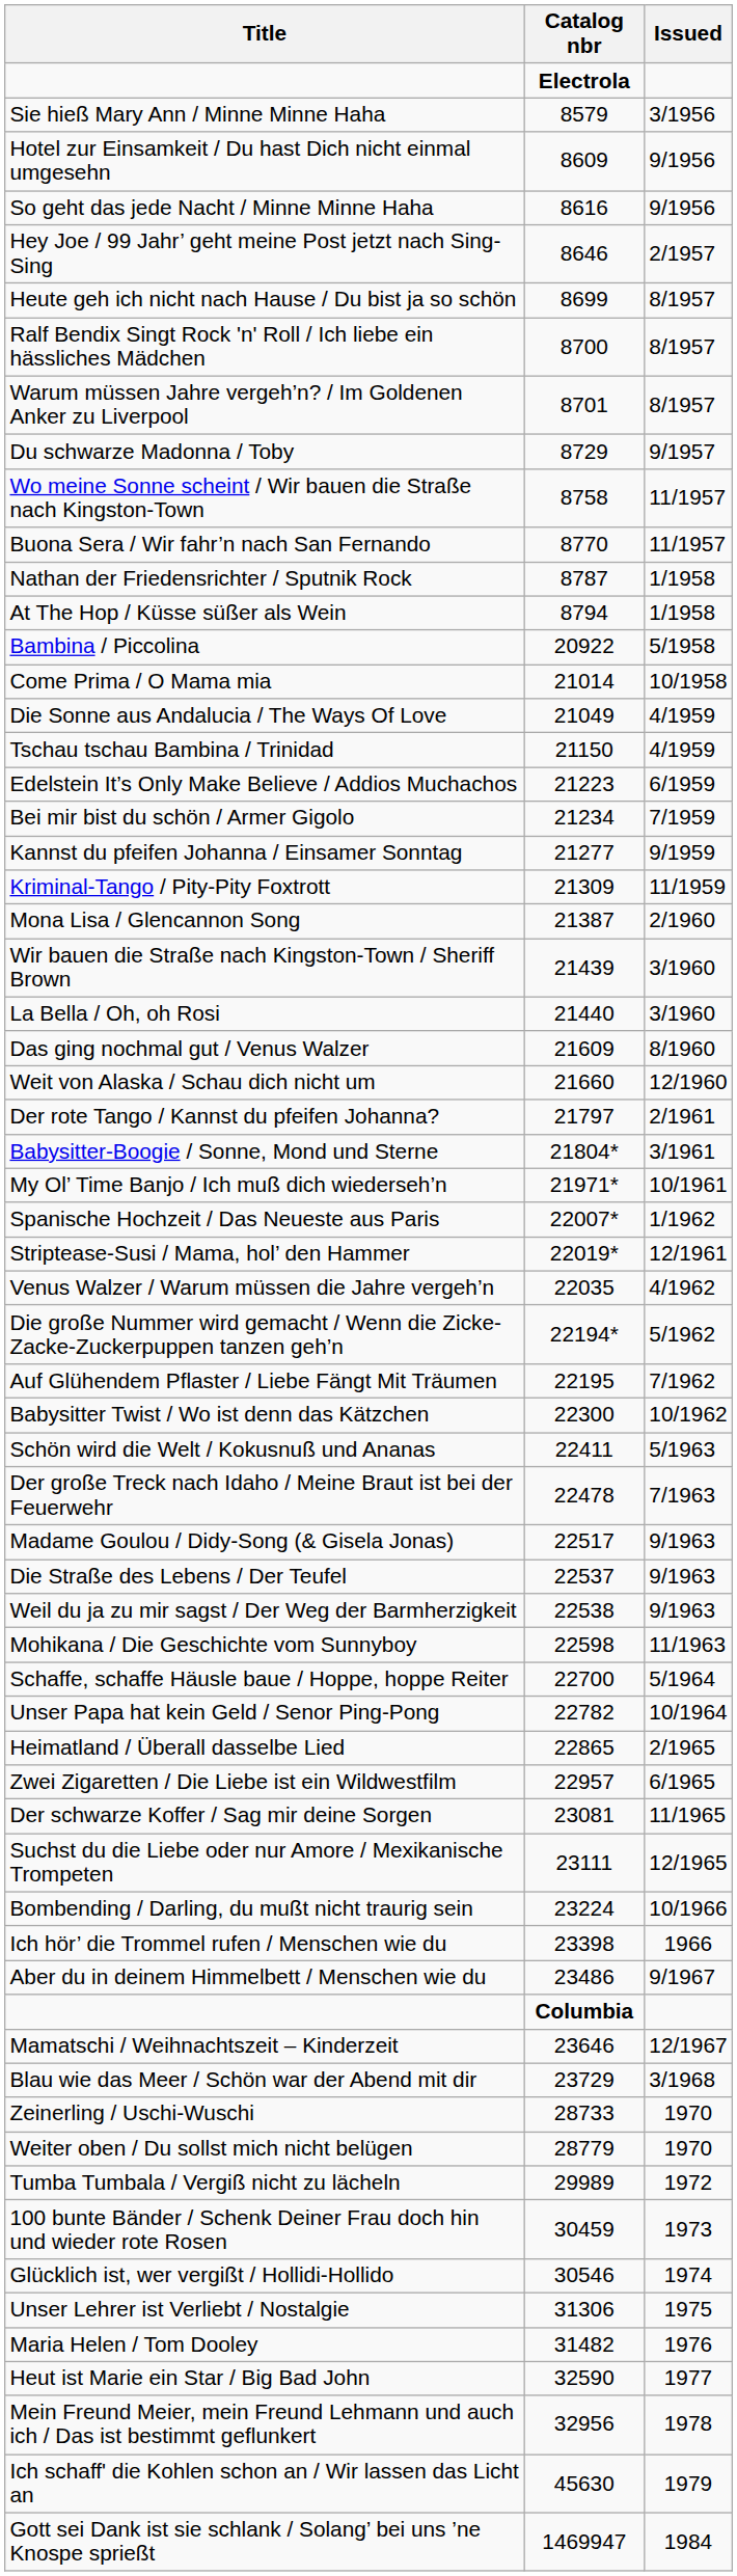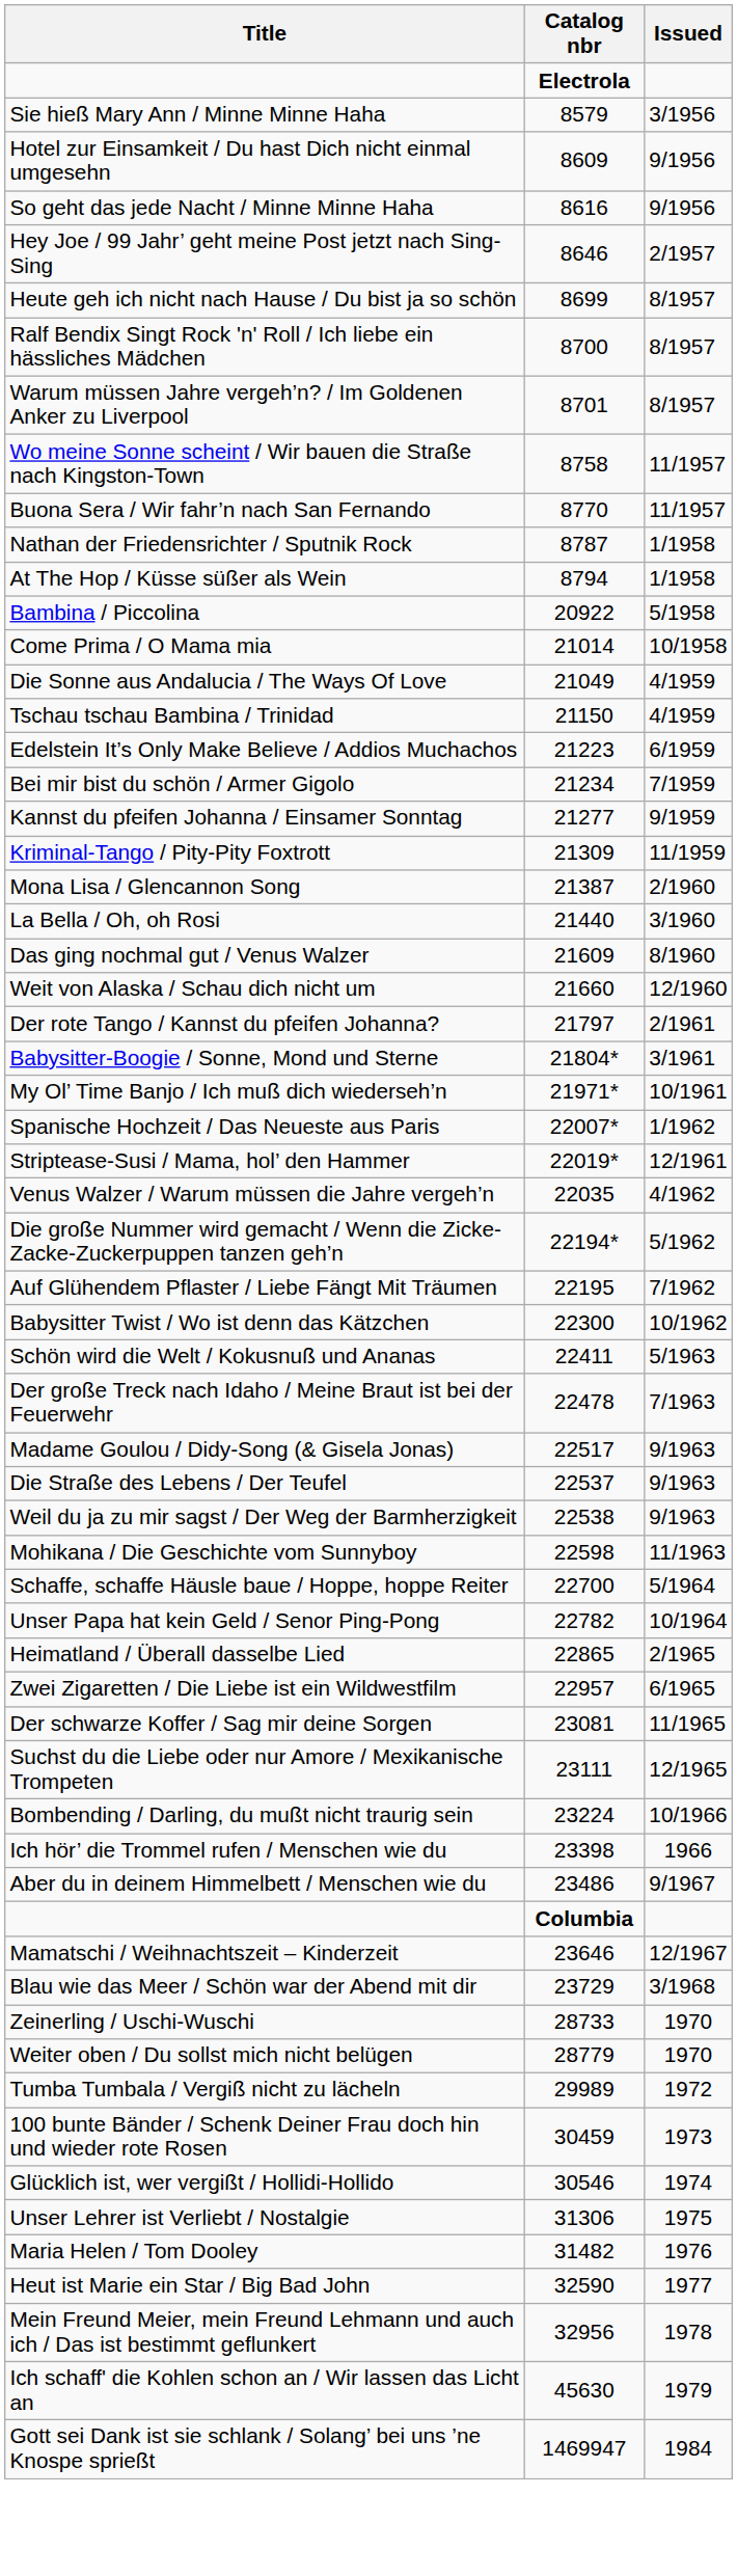- row: Du schwarze Madonna / Toby | 8729 | 9/1957
- row: Wir bauen die Straße nach Kingston-Town / Sheriff Brown | 21439 | 3/1960
